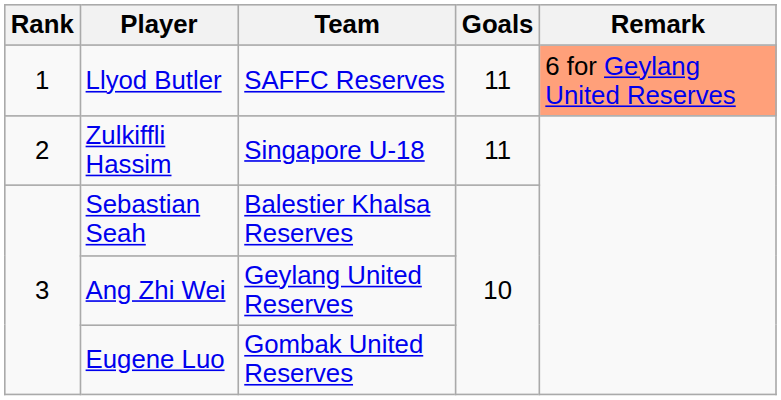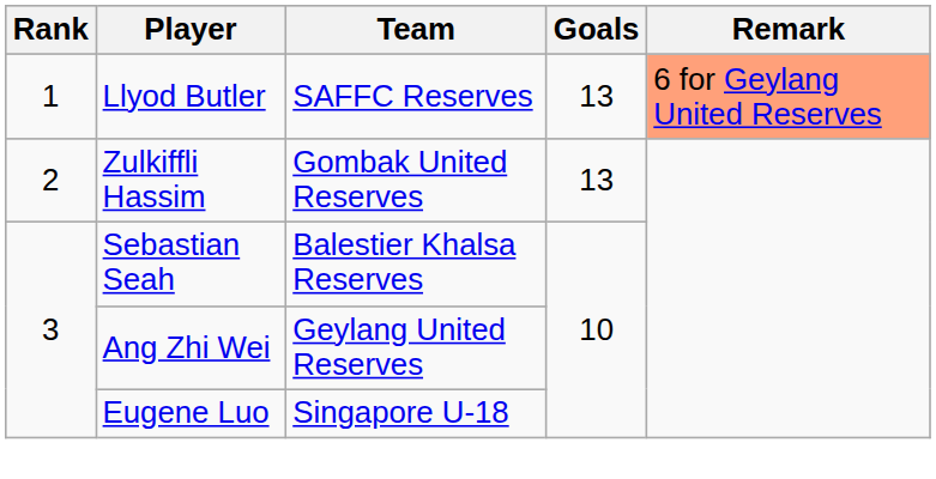Llyod Butler | Goals: 11 -> 13
Zulkiffli Hassim | Team: Singapore U-18 -> Gombak United Reserves
Zulkiffli Hassim | Goals: 11 -> 13
Eugene Luo | Team: Gombak United Reserves -> Singapore U-18
